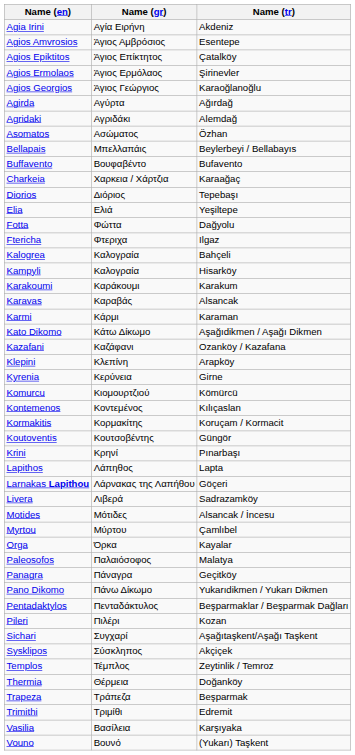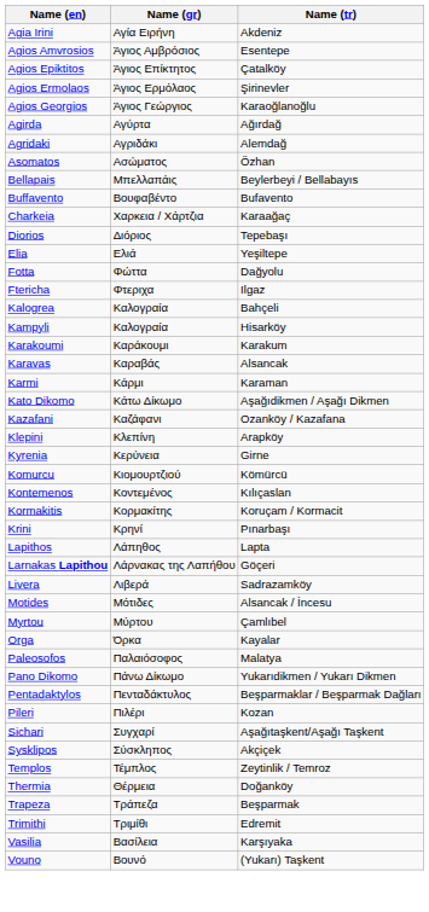- row: Koutoventis | Κουτσοβέντης | Güngör
- row: Panagra | Πάναγρα | Geçitköy
